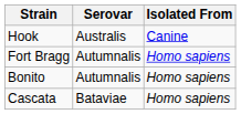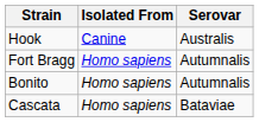columns swapped: Serovar <-> Isolated From
